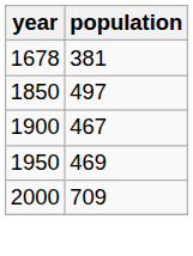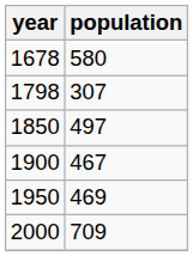1678 | population: 381 -> 580
+ row: 1798 | 307
